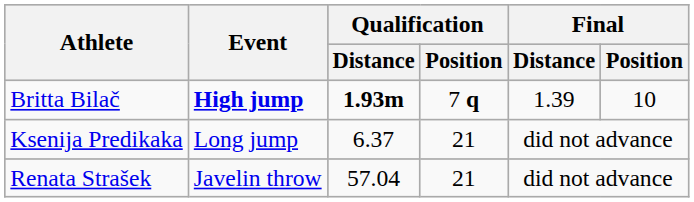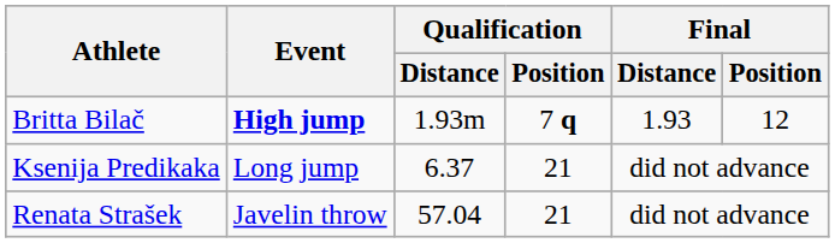Britta Bilač | Qualification / Distance: bold -> normal
Britta Bilač | Final / Distance: 1.39 -> 1.93
Britta Bilač | Final / Position: 10 -> 12
